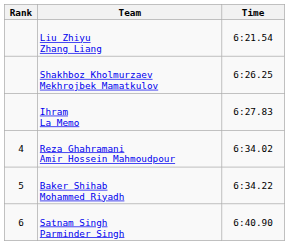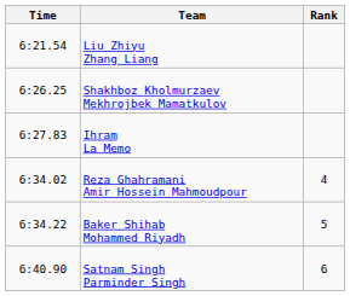columns swapped: Rank <-> Time
